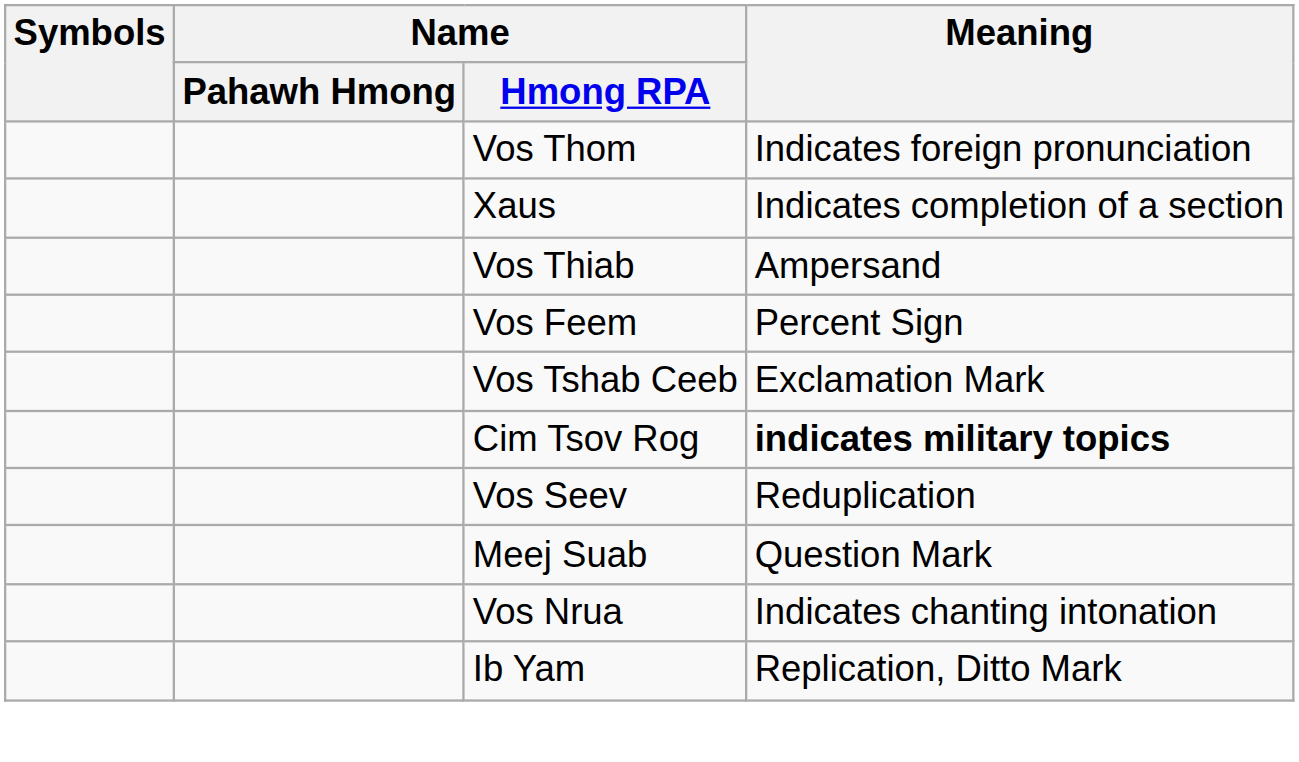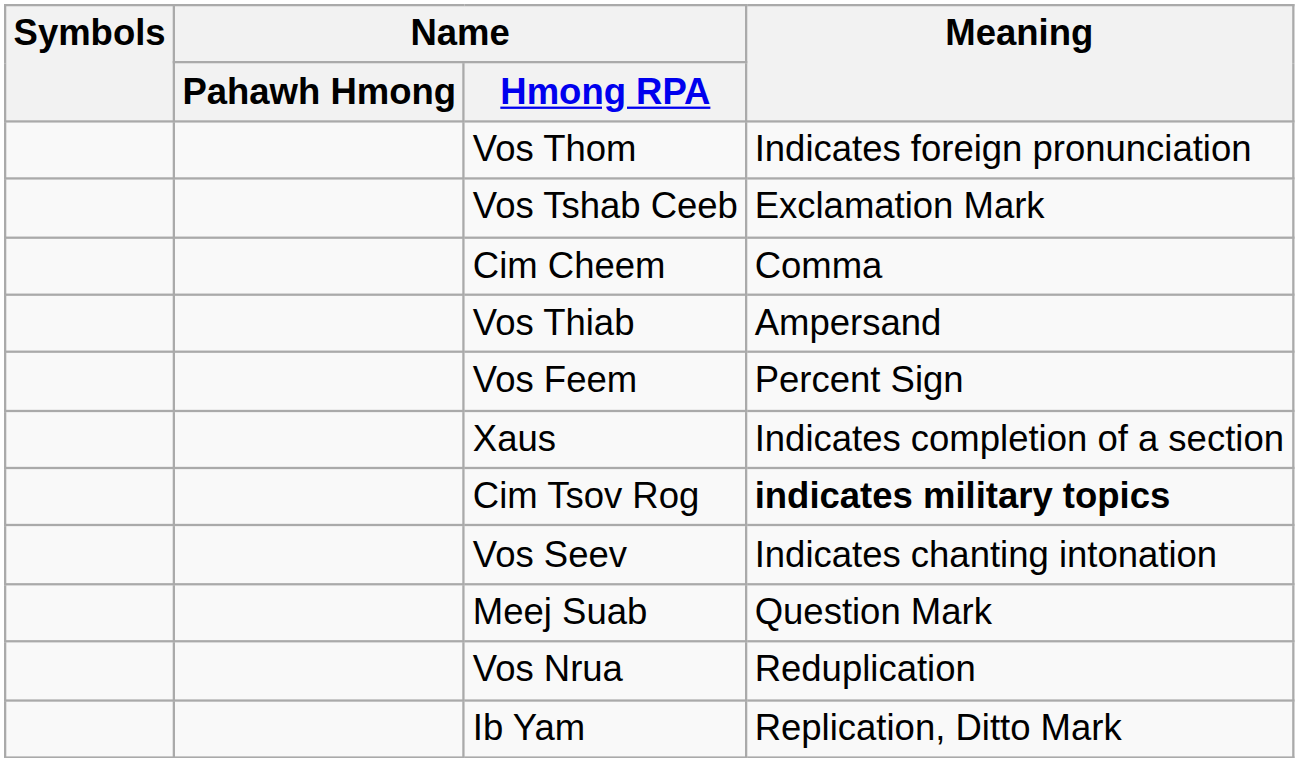rows swapped: Vos Tshab Ceeb <-> Xaus
+ row: Cim Cheem | Comma
Vos Seev | Meaning: Reduplication -> Indicates chanting intonation
Vos Nrua | Meaning: Indicates chanting intonation -> Reduplication
